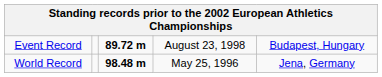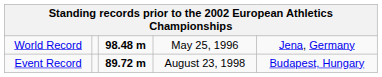rows swapped: World Record <-> Event Record
